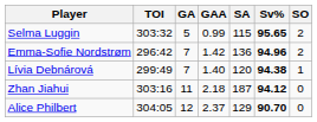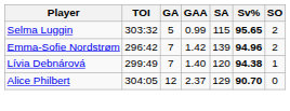Emma-Sofie Nordstrøm | SA: 136 -> 139
- row: Zhan Jiahui | 303:16 | 11 | 2.18 | 187 | 94.12 | 0
